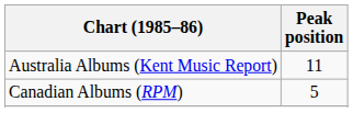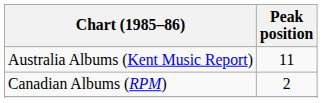Canadian Albums (RPM) | Peak position: 5 -> 2
